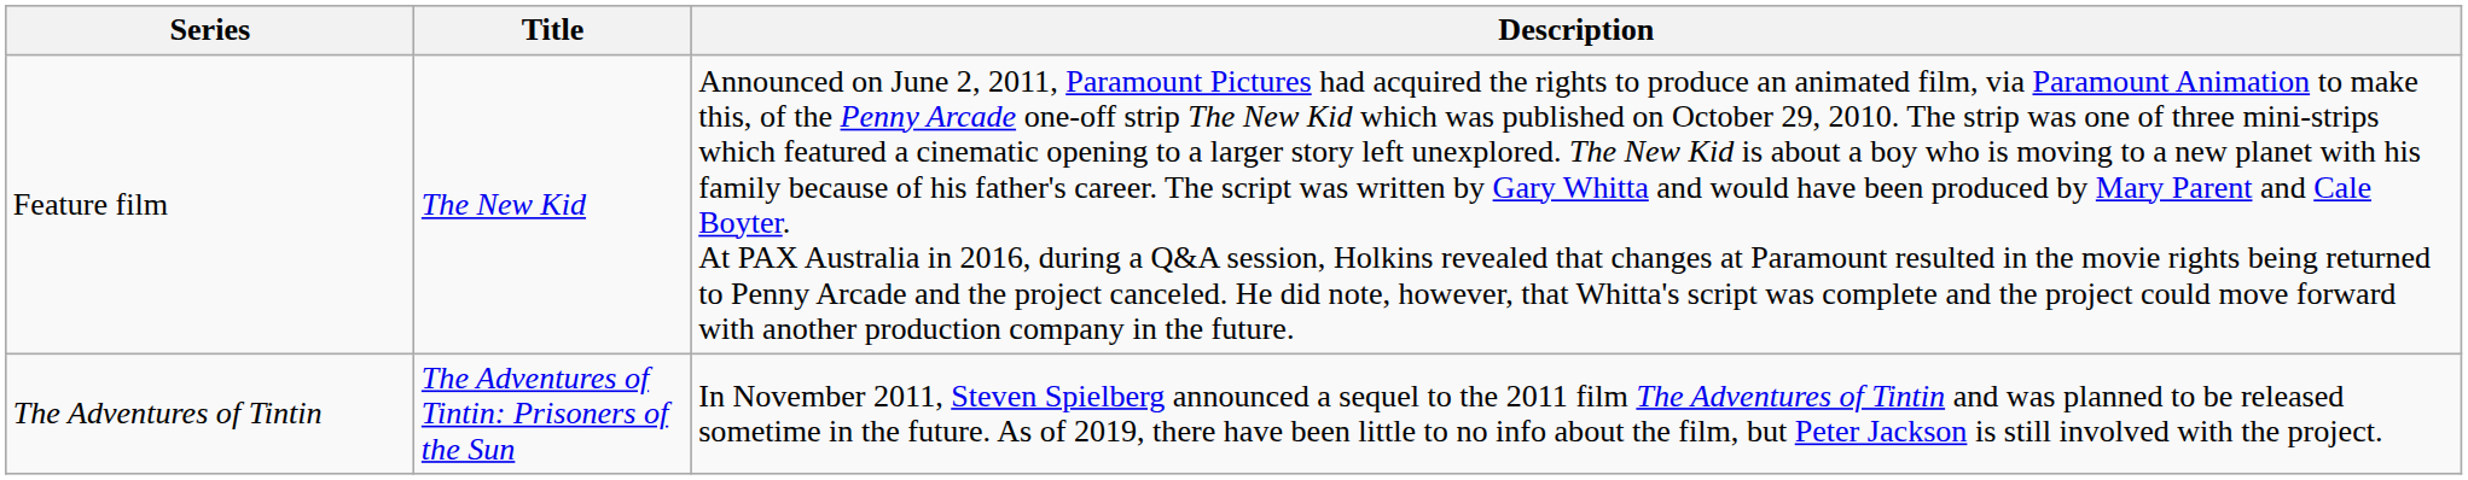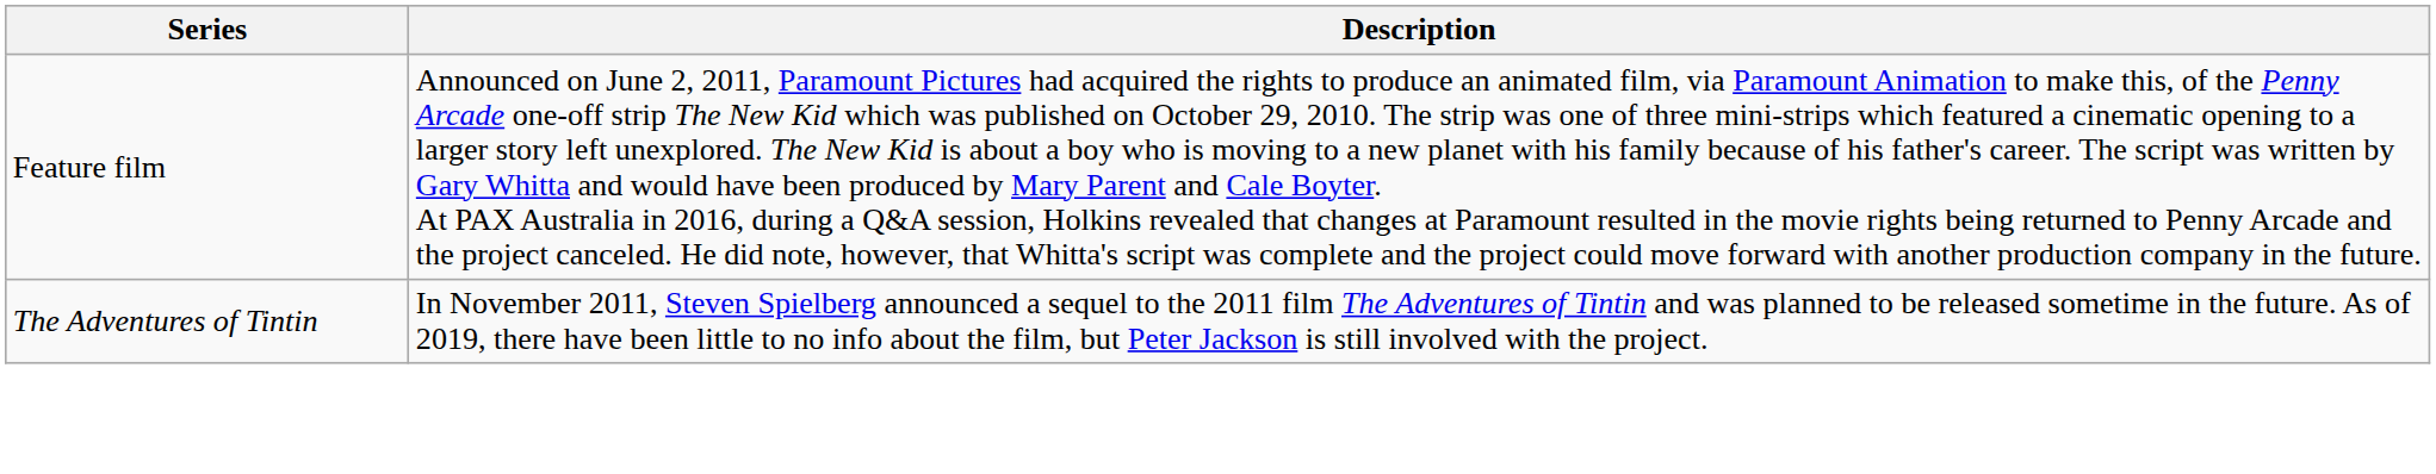- column: Title | The New Kid | The Adventures of Tintin: Prisoners of the Sun
